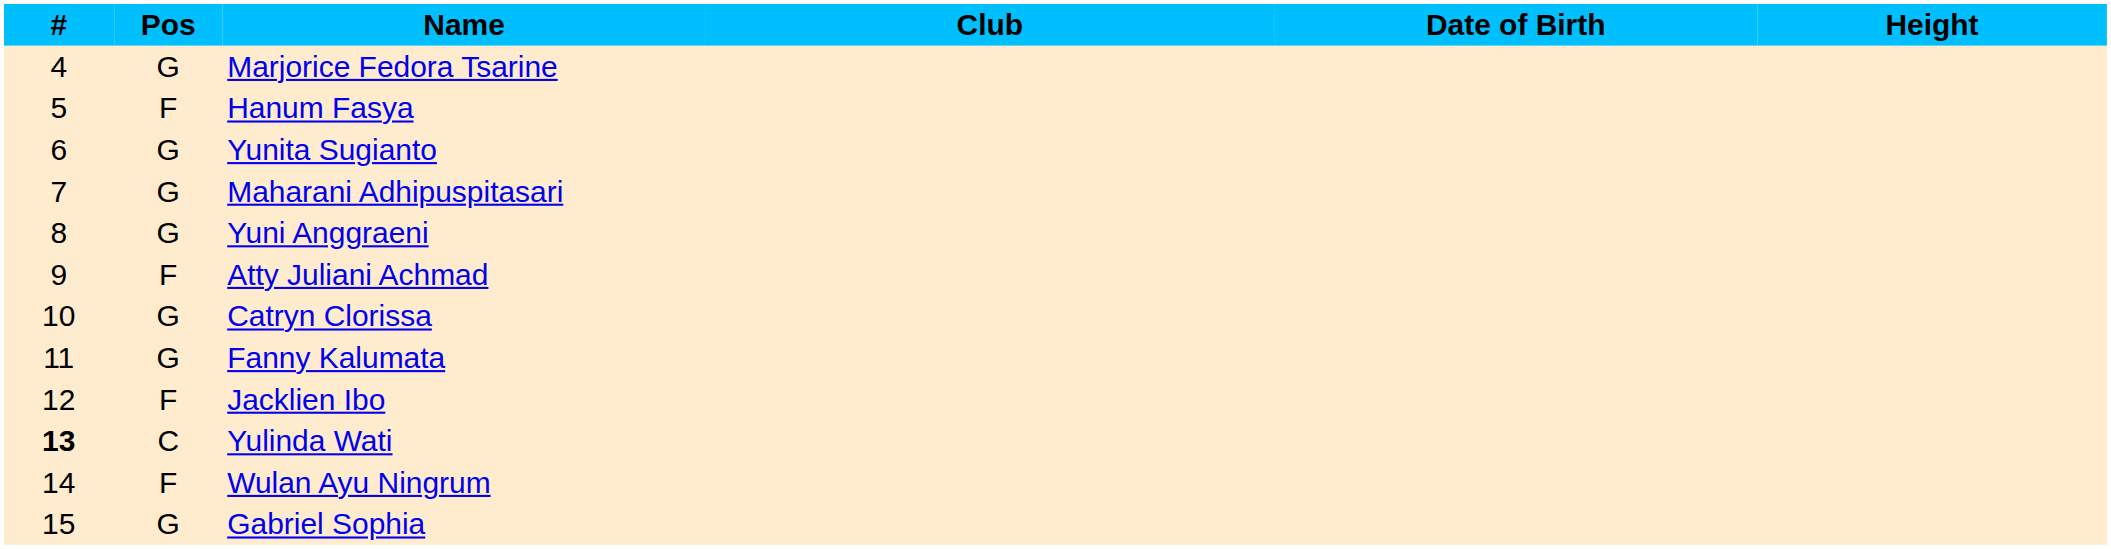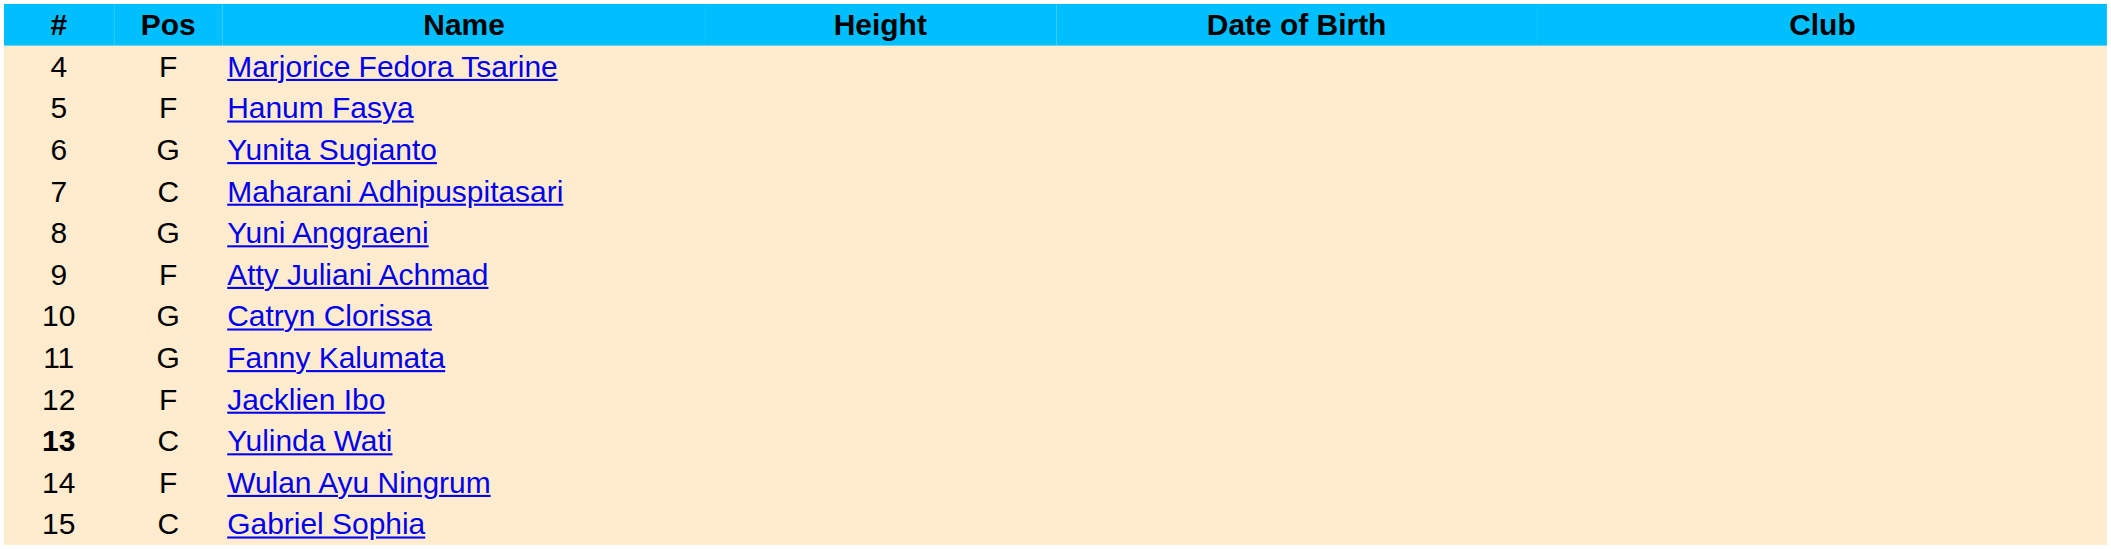columns swapped: Club <-> Height
Marjorice Fedora Tsarine | Pos: G -> F
Maharani Adhipuspitasari | Pos: G -> C
Gabriel Sophia | Pos: G -> C
